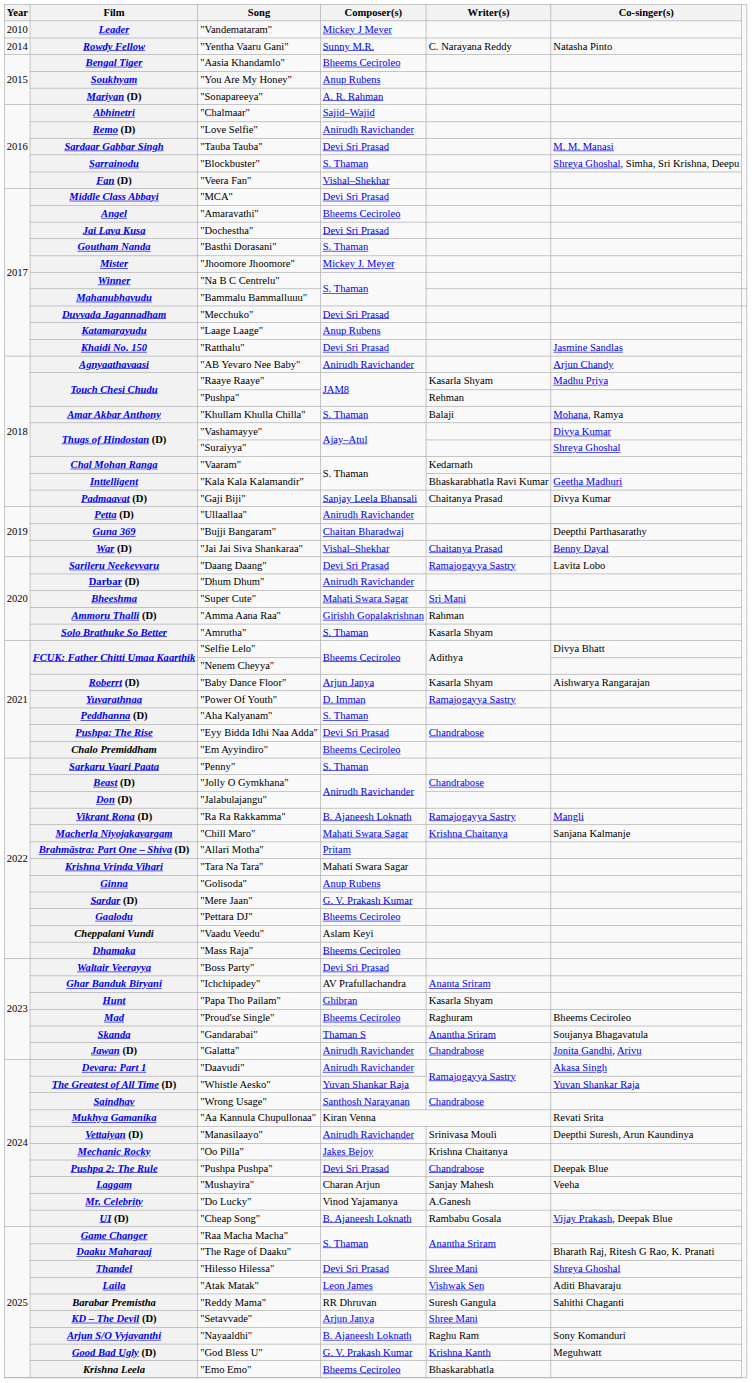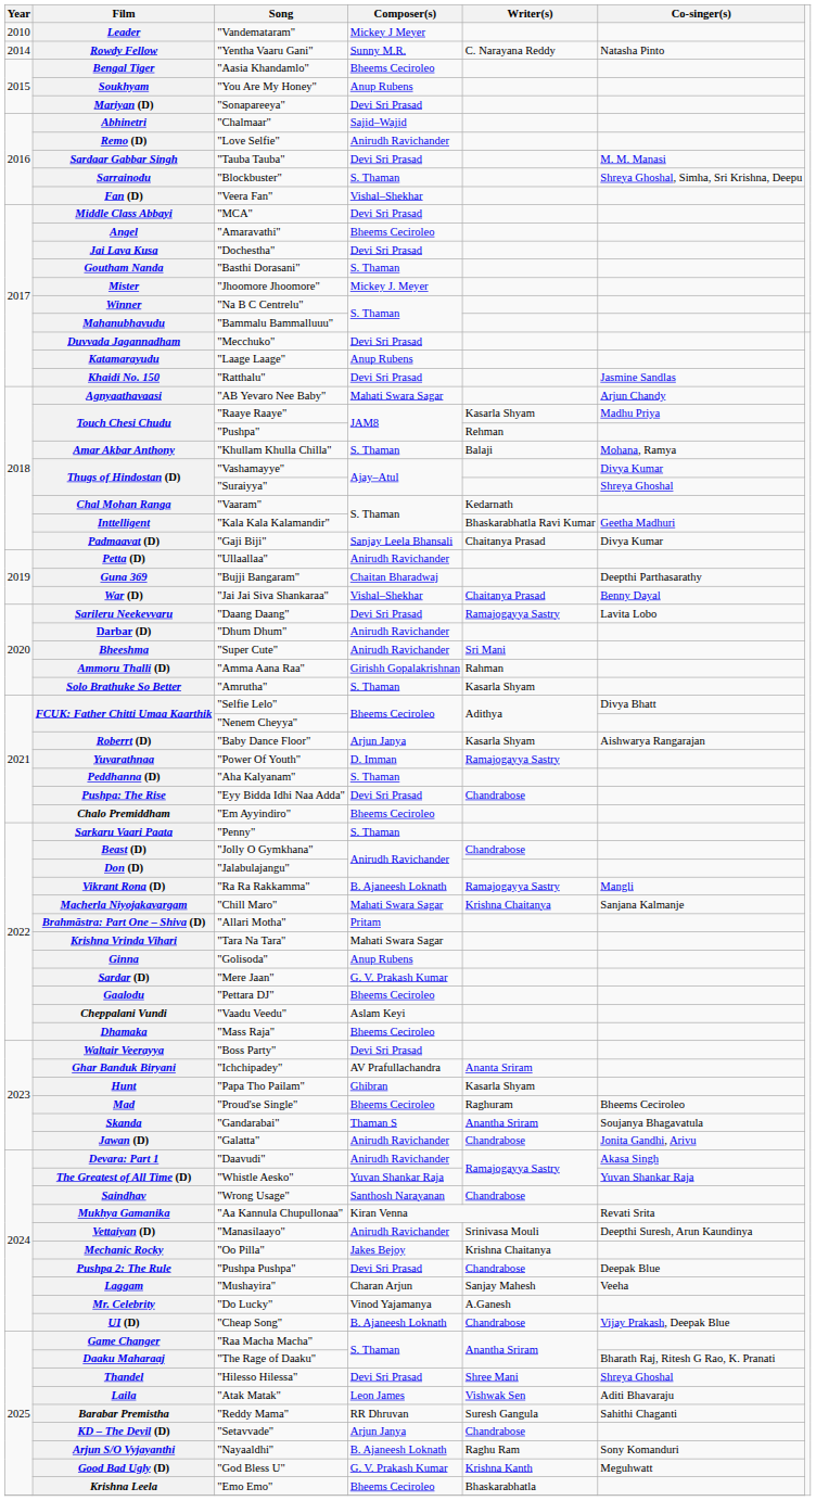Mariyan (D) | Composer(s): A. R. Rahman -> Devi Sri Prasad
Agnyaathavaasi | Composer(s): Anirudh Ravichander -> Mahati Swara Sagar
Bheeshma | Composer(s): Mahati Swara Sagar -> Anirudh Ravichander
UI (D) | Writer(s): Rambabu Gosala -> Chandrabose
KD – The Devil (D) | Writer(s): Shree Mani -> Chandrabose
